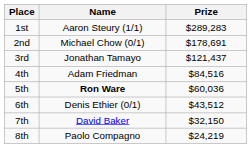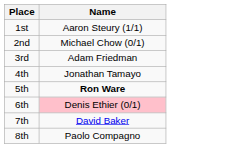- column: Prize | $289,283 | $178,691 | $121,437 | $84,516 | $60,036 | $43,512 | $32,150 | $24,219
3rd | Name: Jonathan Tamayo -> Adam Friedman
4th | Name: Adam Friedman -> Jonathan Tamayo
6th | Name: no background -> pink background
